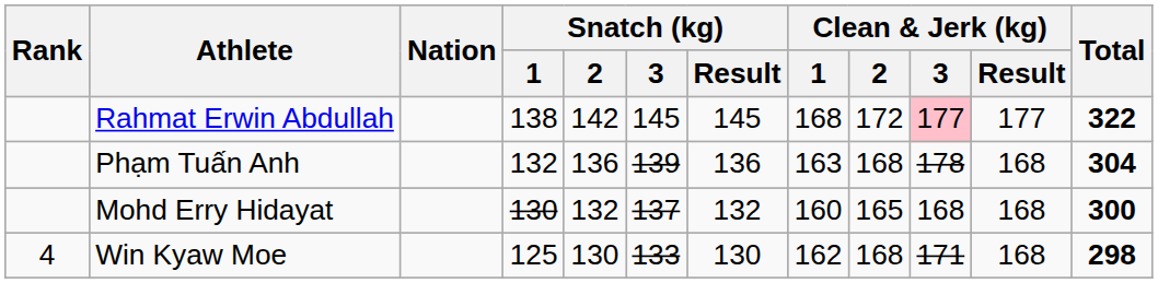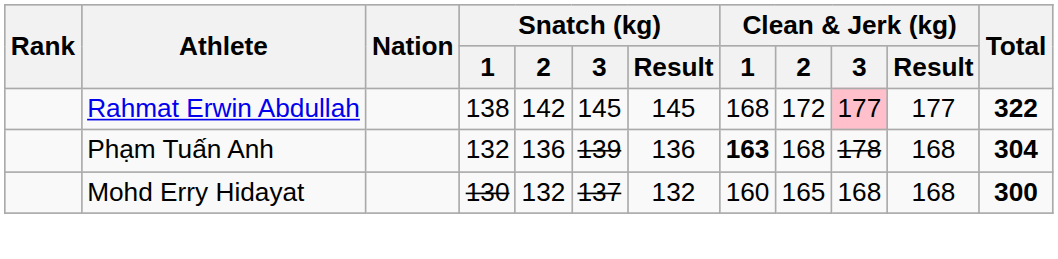Phạm Tuấn Anh | Clean & Jerk (kg) / 1: normal -> bold
- row: 4 | Win Kyaw Moe | 125 | 130 | 133 | 130 | 162 | 168 | 171 | 168 | 298
